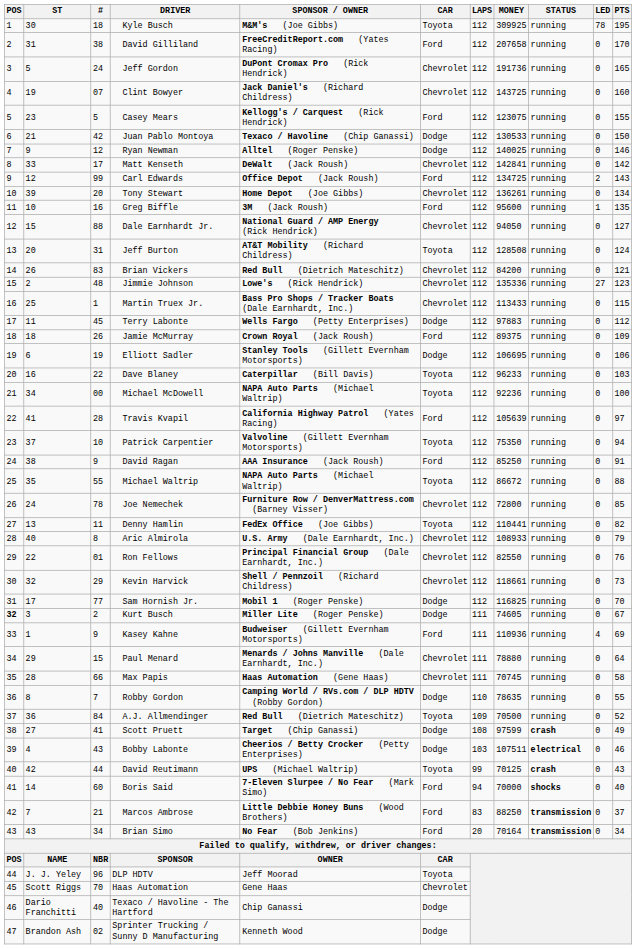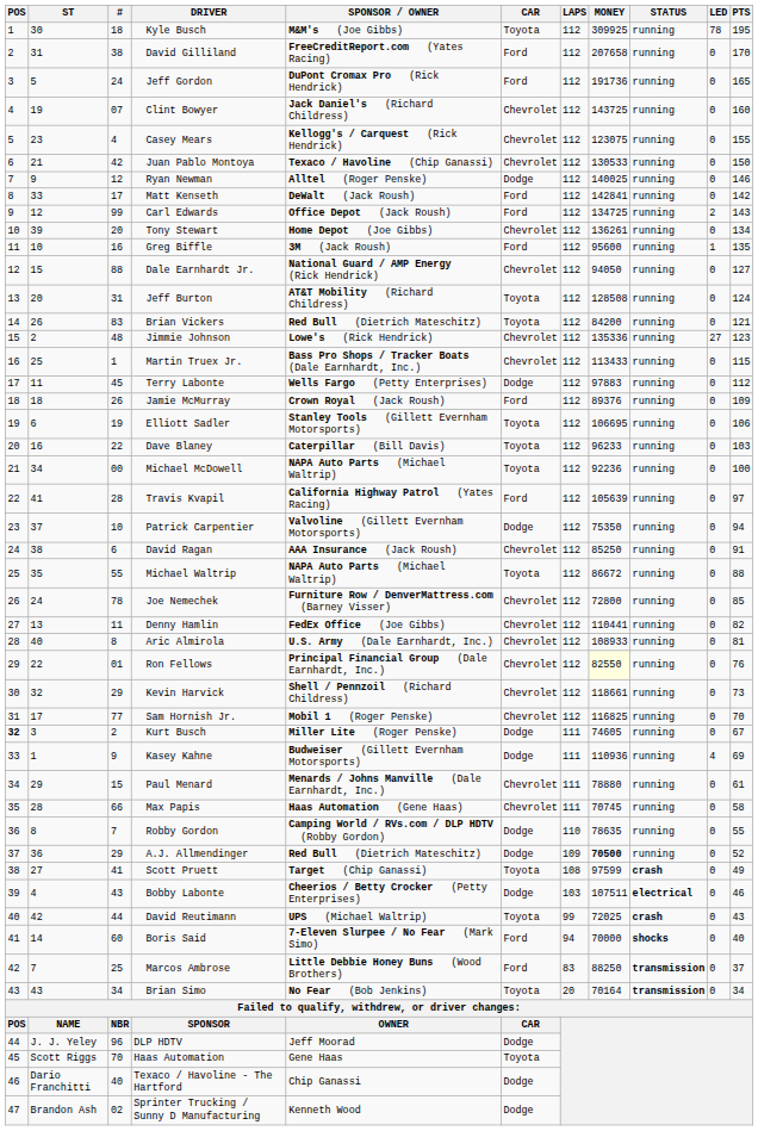Jeff Gordon | CAR: Chevrolet -> Ford
Casey Mears | #: 5 -> 4
Casey Mears | CAR: Ford -> Chevrolet
Juan Pablo Montoya | CAR: Dodge -> Chevrolet
Matt Kenseth | CAR: Chevrolet -> Ford
Brian Vickers | CAR: Chevrolet -> Toyota
Jamie McMurray | MONEY: 89375 -> 89376
Elliott Sadler | CAR: Dodge -> Toyota
Patrick Carpentier | CAR: Toyota -> Dodge
David Ragan | #: 9 -> 6
David Ragan | CAR: Ford -> Chevrolet
Denny Hamlin | CAR: Toyota -> Chevrolet
Aric Almirola | PTS: 79 -> 81
Ron Fellows | MONEY: no background -> lightyellow background
Sam Hornish Jr. | CAR: Dodge -> Chevrolet
Kasey Kahne | CAR: Ford -> Dodge
Paul Menard | PTS: 64 -> 61
A.J. Allmendinger | #: 84 -> 29
A.J. Allmendinger | CAR: Toyota -> Dodge
A.J. Allmendinger | MONEY: normal -> bold
Scott Pruett | CAR: Dodge -> Toyota
David Reutimann | MONEY: 70125 -> 72025
Marcos Ambrose | #: 21 -> 25
Brian Simo | CAR: Ford -> Toyota
DLP HDTV | CAR: Toyota -> Dodge
Haas Automation | CAR: Chevrolet -> Toyota
